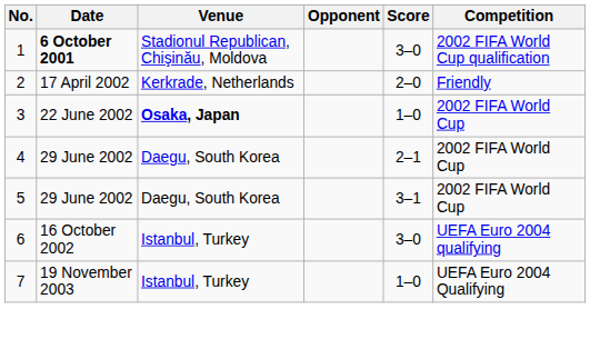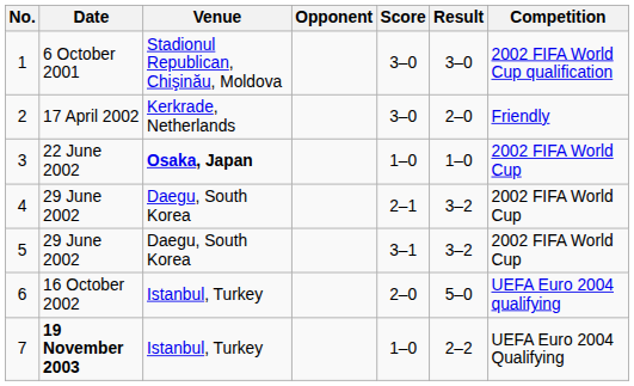+ column: Result | 3–0 | 2–0 | 1–0 | 3–2 | 3–2 | 5–0 | 2–2
1 | Date: bold -> normal
2 | Score: 2–0 -> 3–0
6 | Score: 3–0 -> 2–0
7 | Date: normal -> bold
